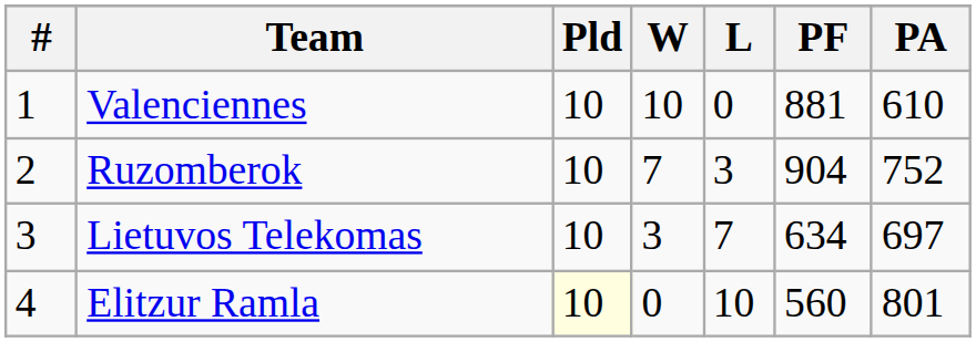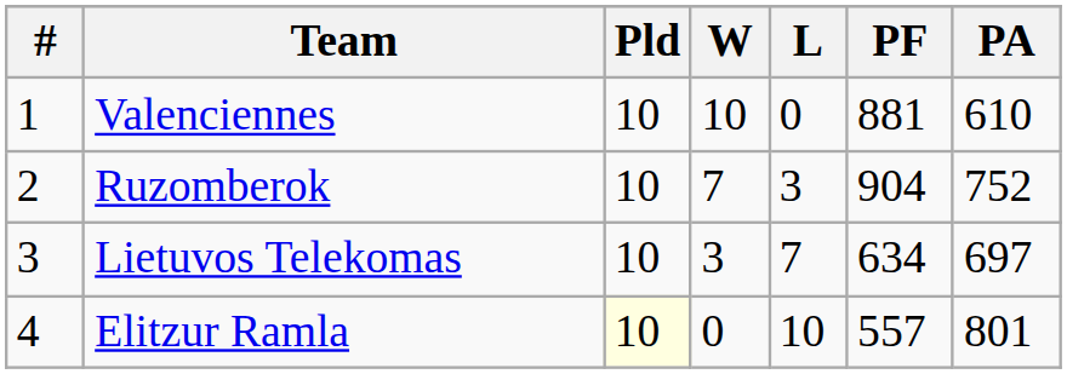Elitzur Ramla | PF: 560 -> 557
